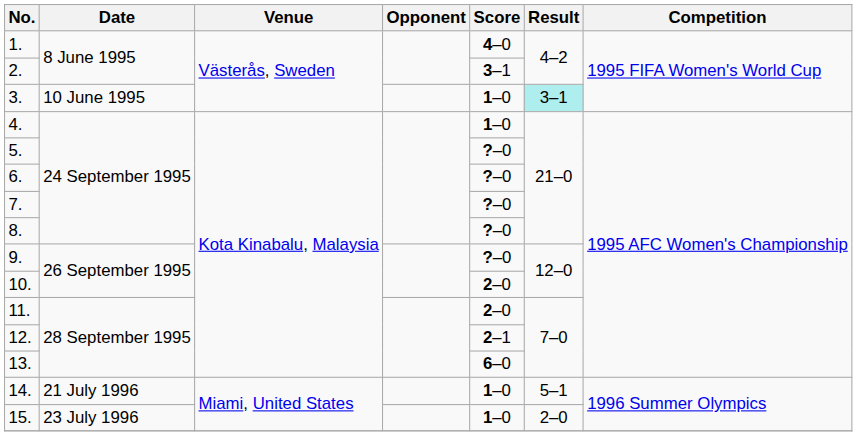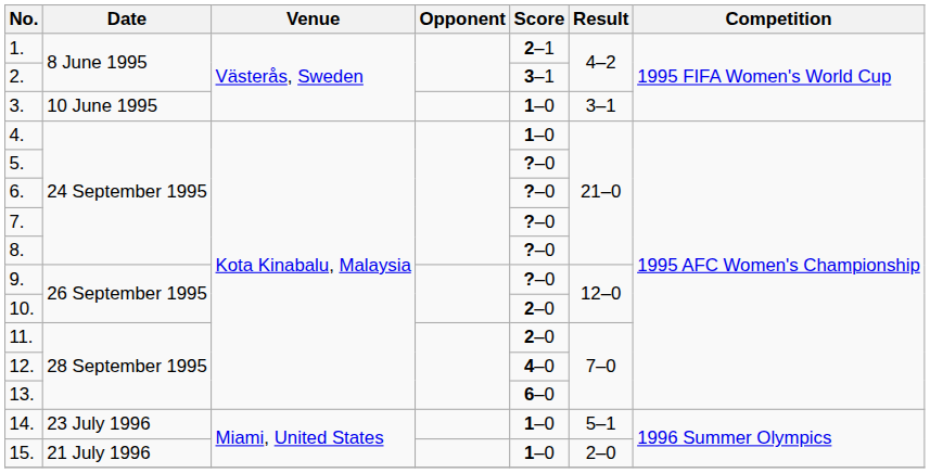1. | Score: 4–0 -> 2–1
3. | Result: paleturquoise background -> no background
12. | Score: 2–1 -> 4–0
14. | Date: 21 July 1996 -> 23 July 1996
15. | Date: 23 July 1996 -> 21 July 1996
